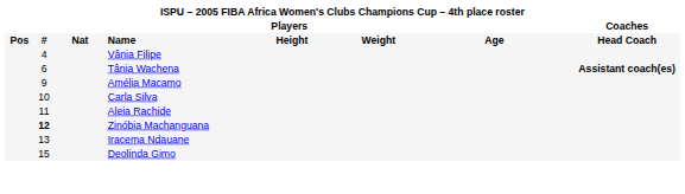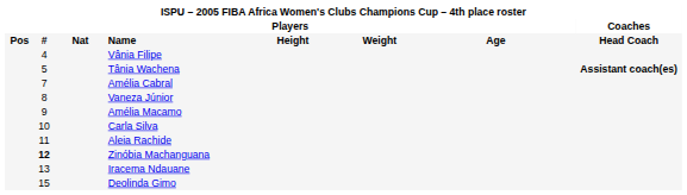Tânia Wachena | column 2: 6 -> 5
+ row: 7 | Amélia Cabral
+ row: 8 | Vaneza Júnior
